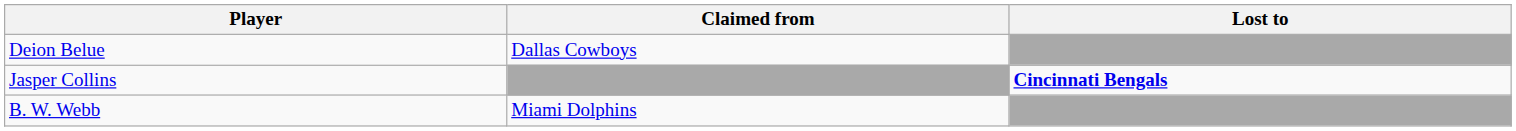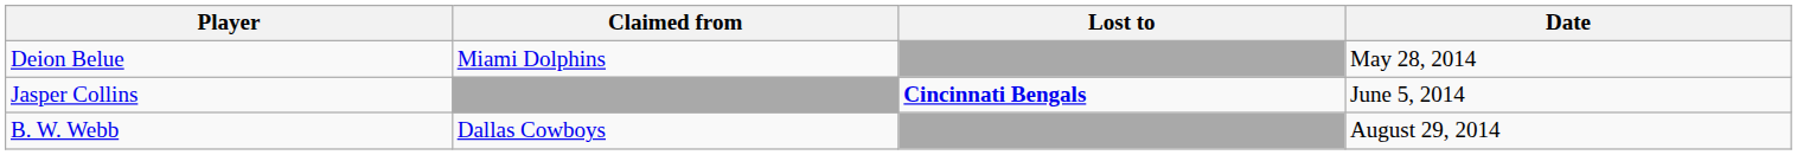+ column: Date | May 28, 2014 | June 5, 2014 | August 29, 2014
Deion Belue | Claimed from: Dallas Cowboys -> Miami Dolphins
B. W. Webb | Claimed from: Miami Dolphins -> Dallas Cowboys
